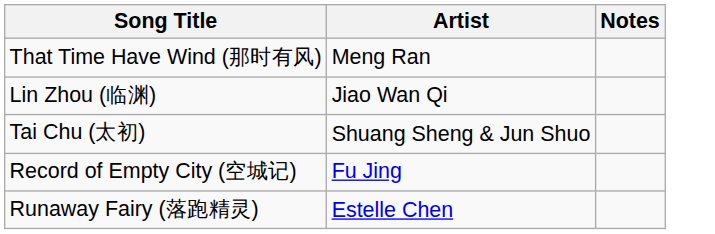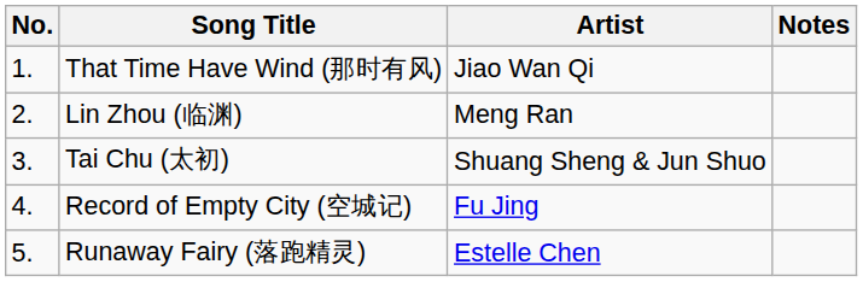+ column: No. | 1. | 2. | 3. | 4. | 5.
That Time Have Wind (那时有风) | Artist: Meng Ran -> Jiao Wan Qi
Lin Zhou (临渊) | Artist: Jiao Wan Qi -> Meng Ran
